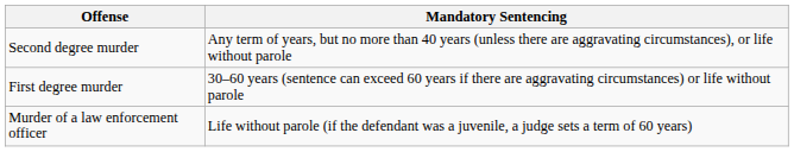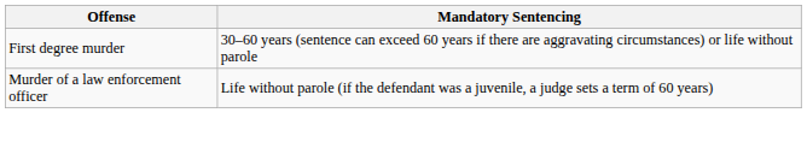- row: Second degree murder | Any term of years, but no more than 40 years (unless there are aggravating circumstances), or life without parole
